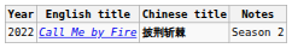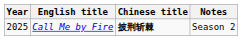Call Me by Fire | Year: 2022 -> 2025
